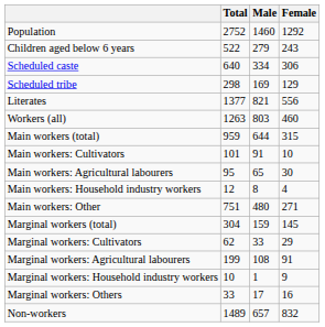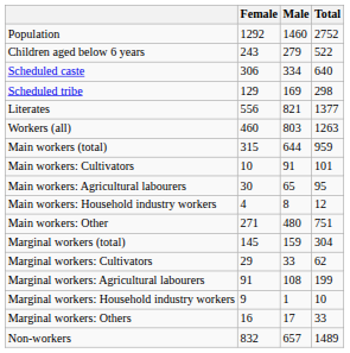columns swapped: Total <-> Female
